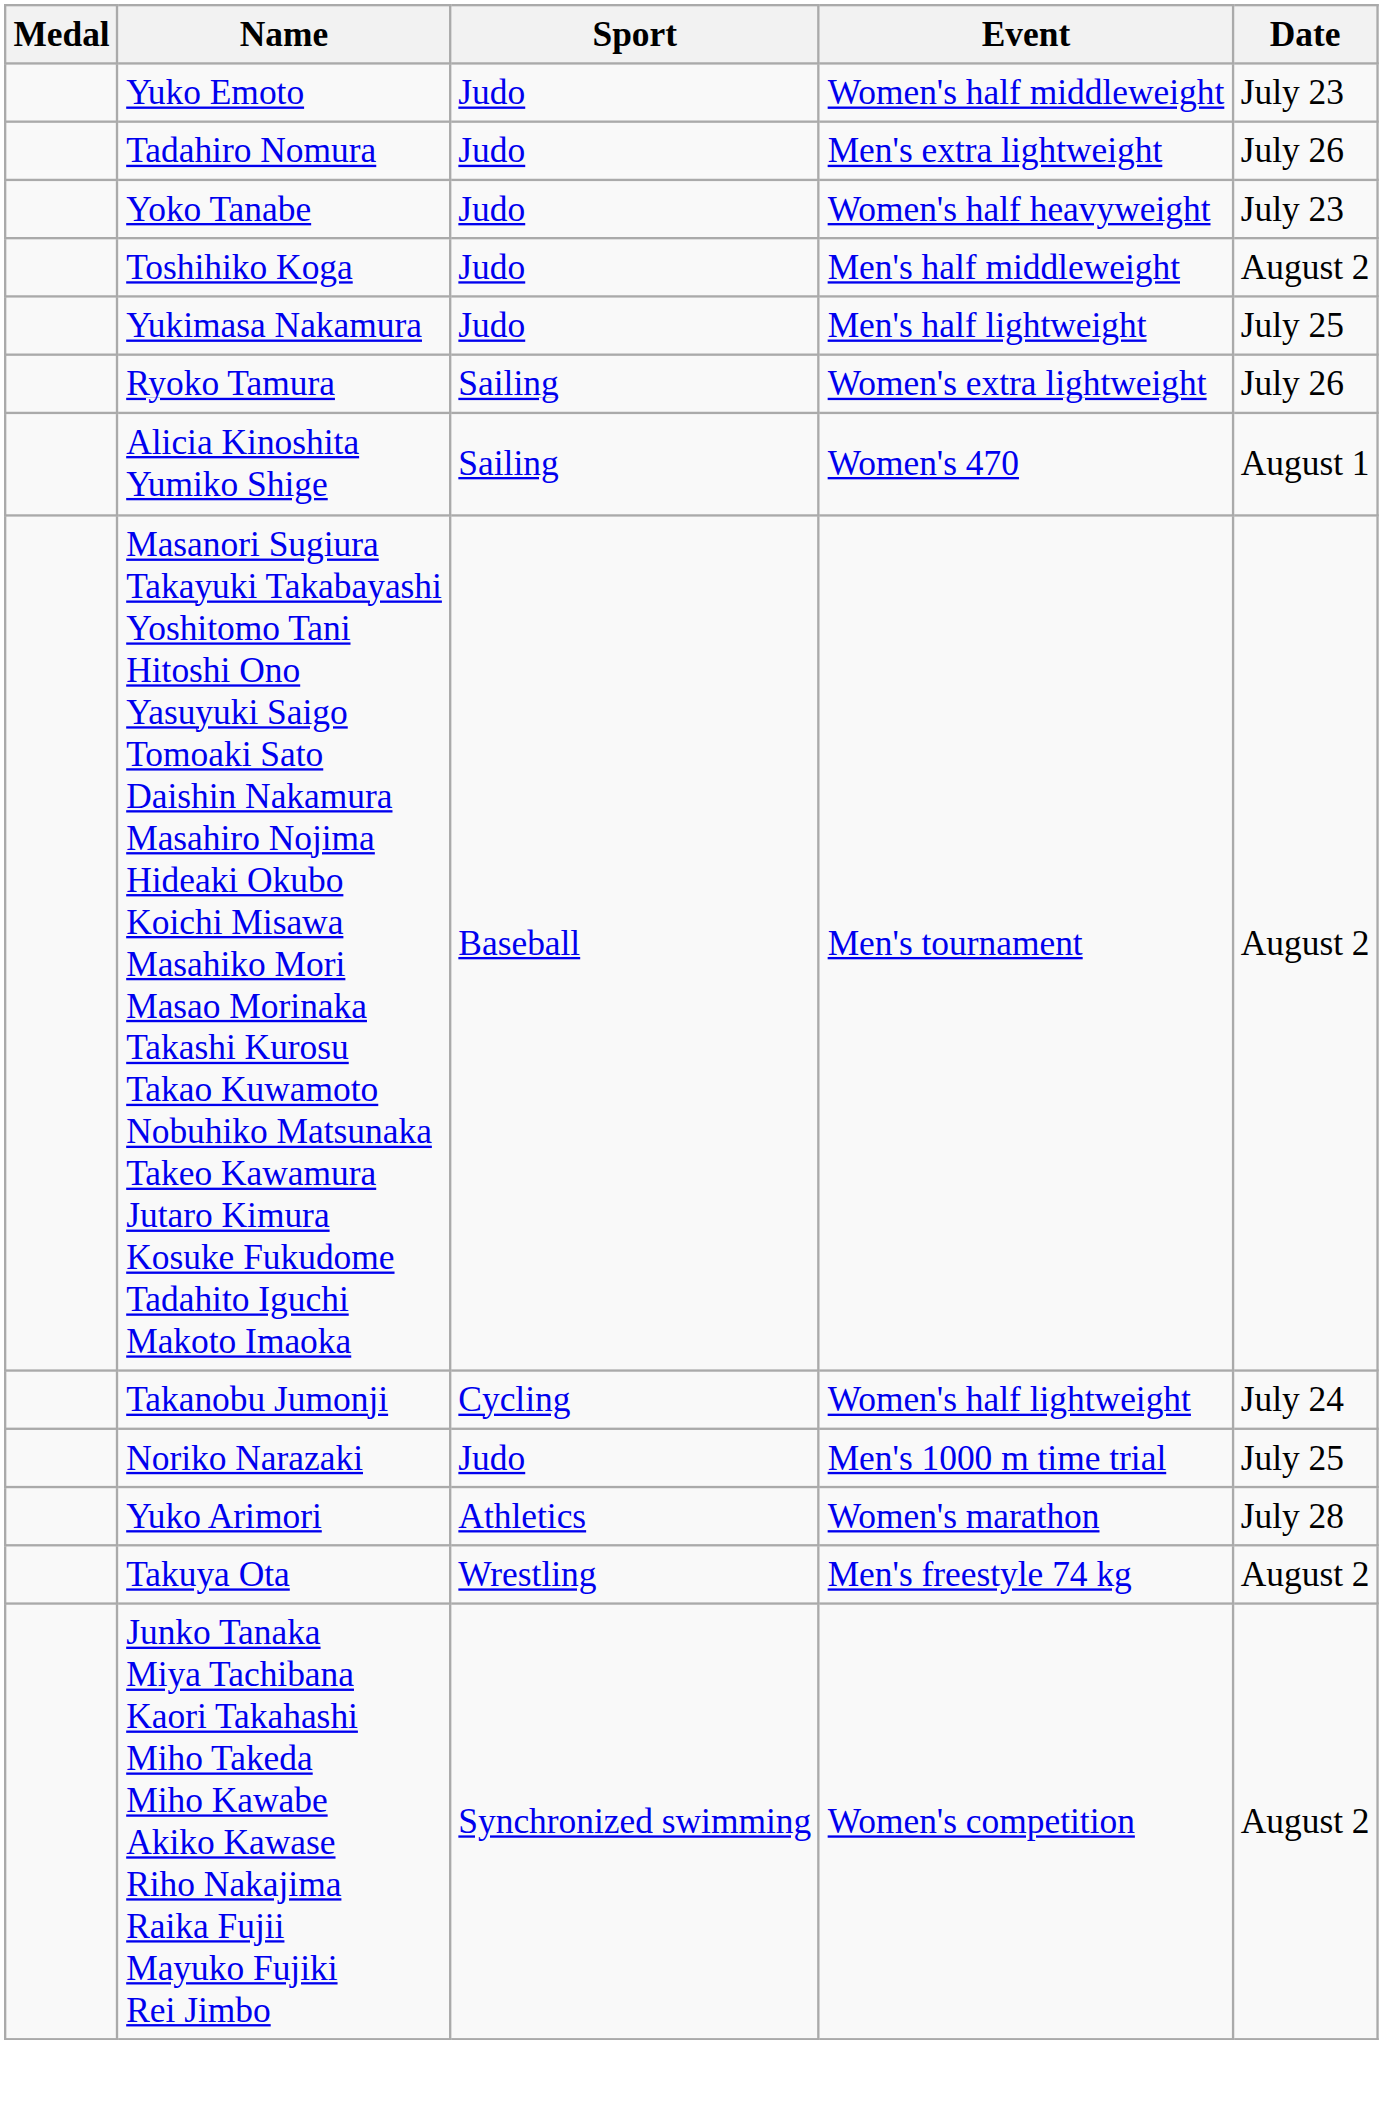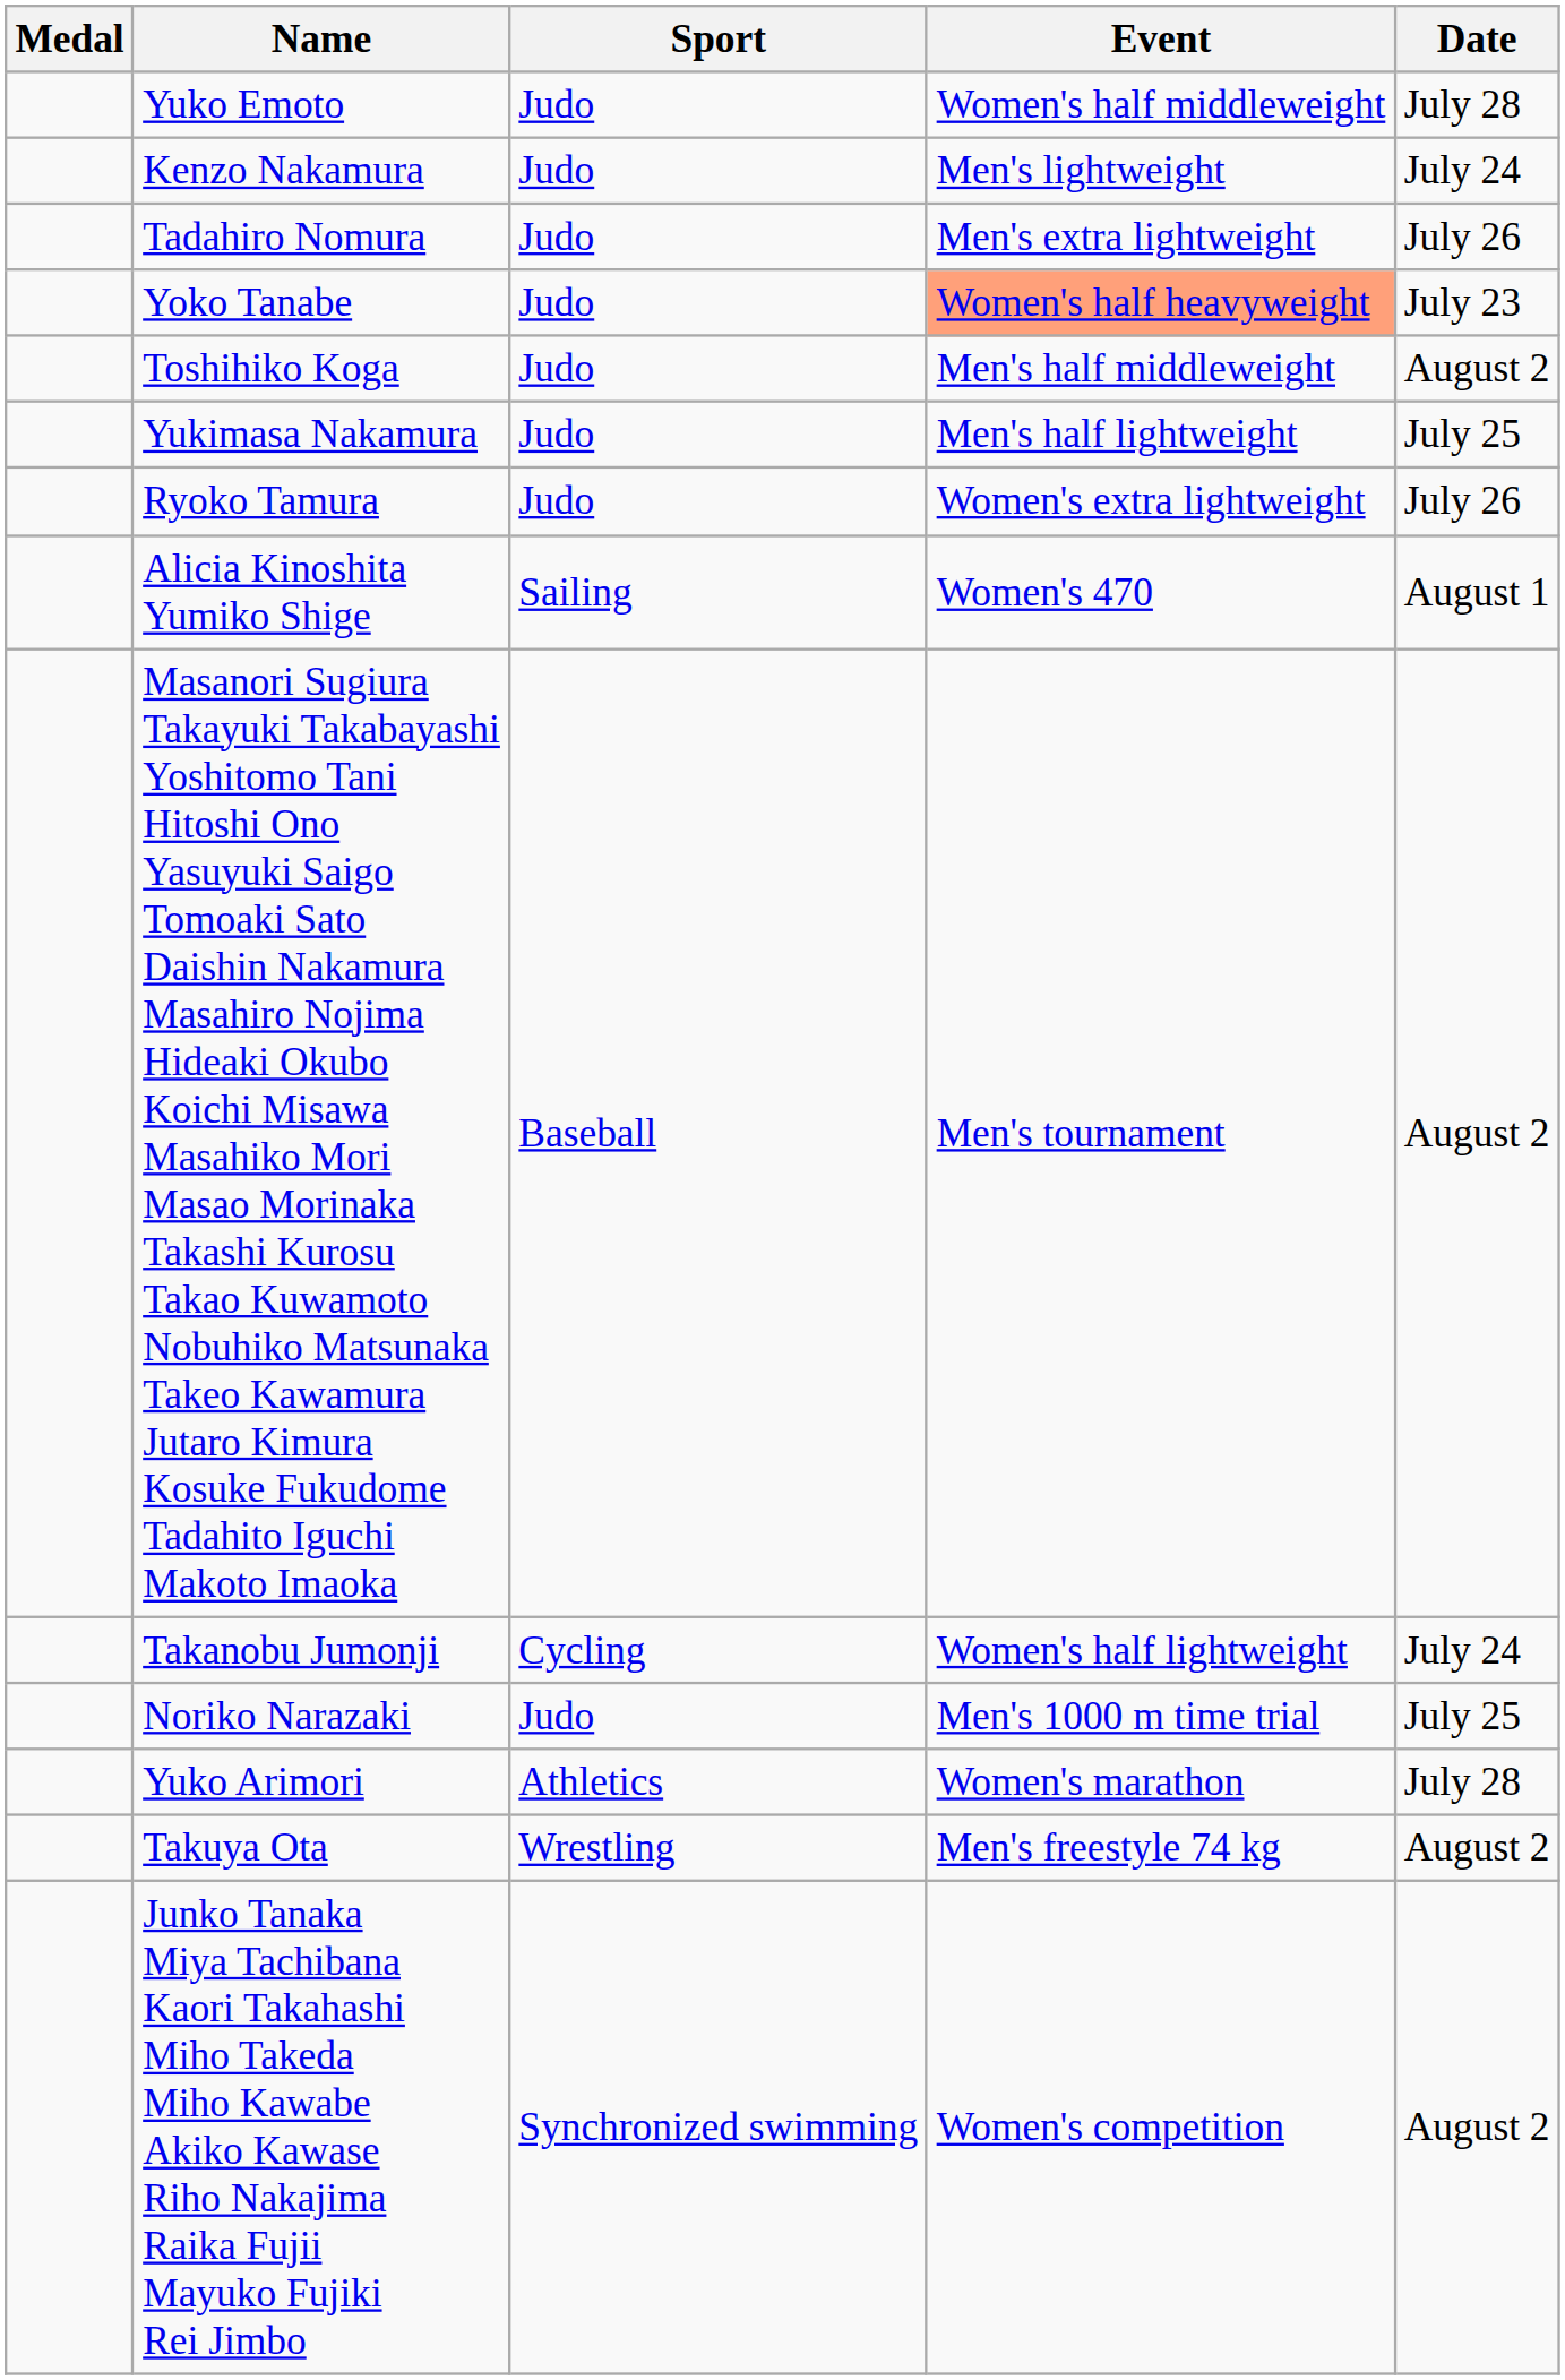Yuko Emoto | Date: July 23 -> July 28
+ row: Kenzo Nakamura | Judo | Men's lightweight | July 24
Yoko Tanabe | Event: no background -> lightsalmon background
Ryoko Tamura | Sport: Sailing -> Judo
